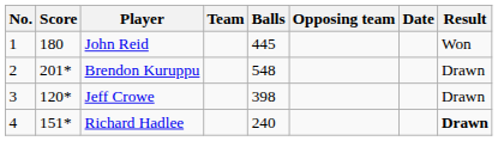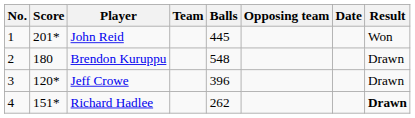John Reid | Score: 180 -> 201*
Brendon Kuruppu | Score: 201* -> 180
Jeff Crowe | Balls: 398 -> 396
Richard Hadlee | Balls: 240 -> 262
